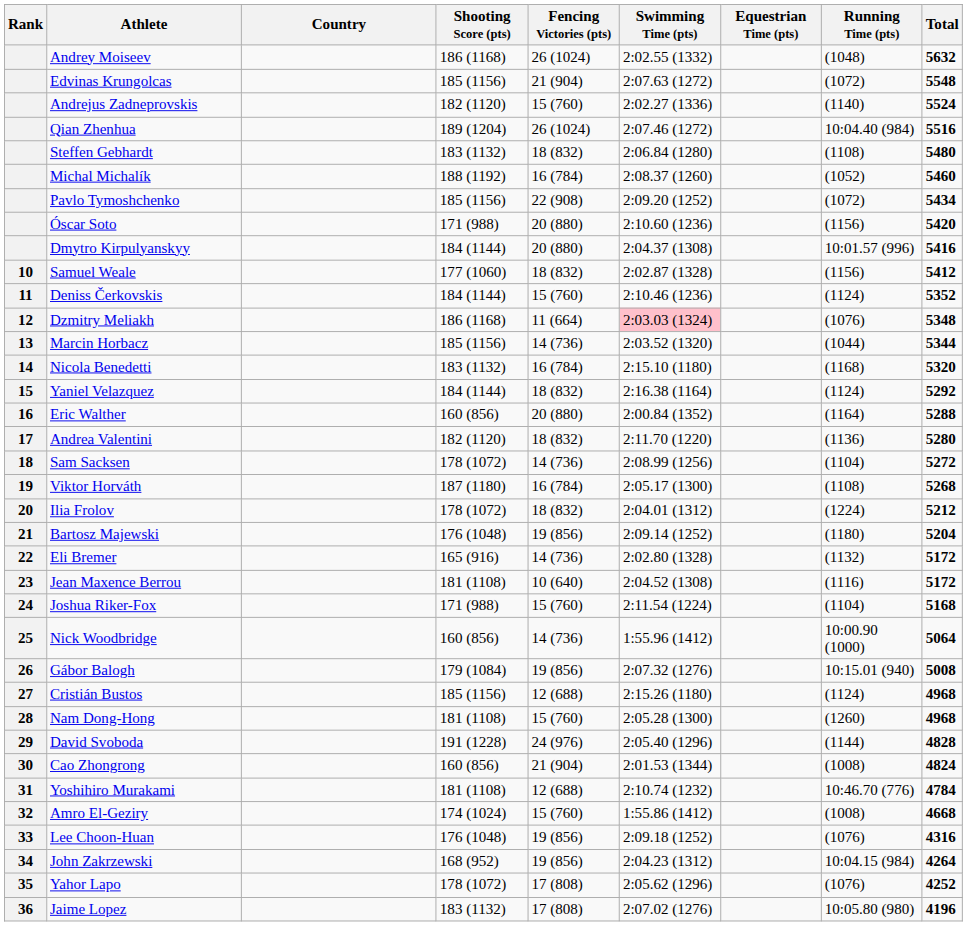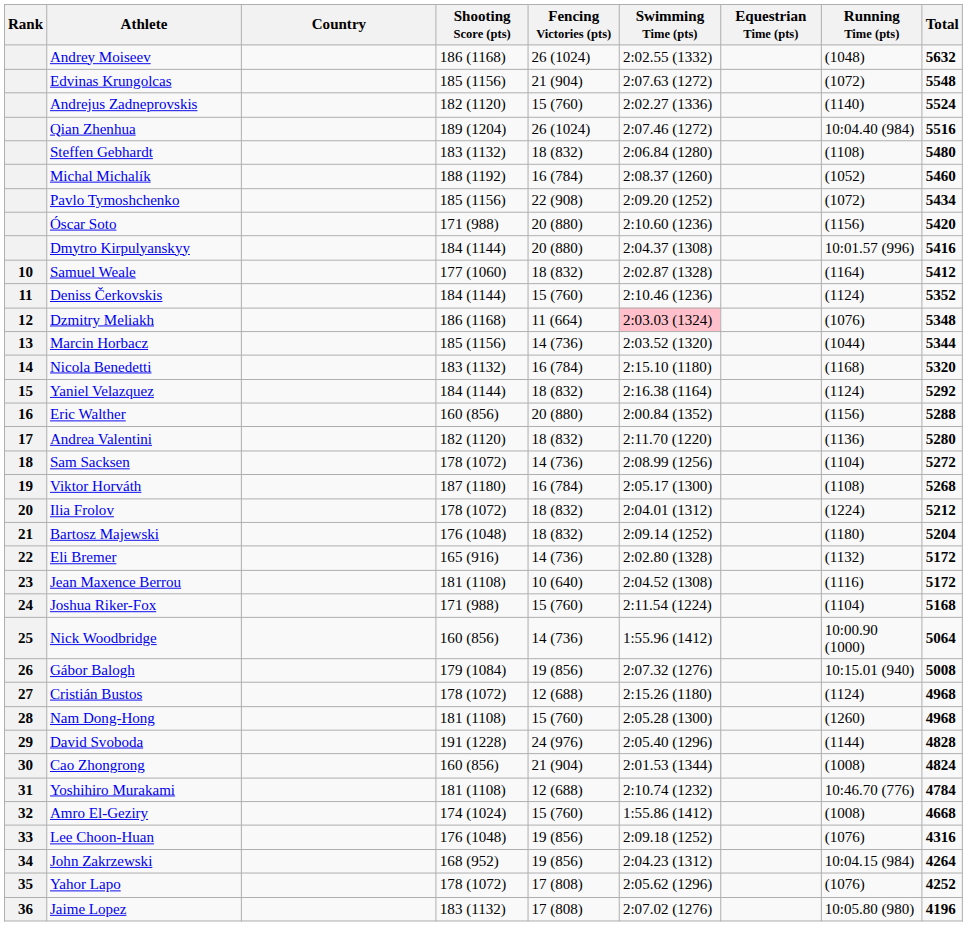Samuel Weale | Running Time (pts): (1156) -> (1164)
Eric Walther | Running Time (pts): (1164) -> (1156)
Bartosz Majewski | Fencing Victories (pts): 19 (856) -> 18 (832)
Cristián Bustos | Shooting Score (pts): 185 (1156) -> 178 (1072)
